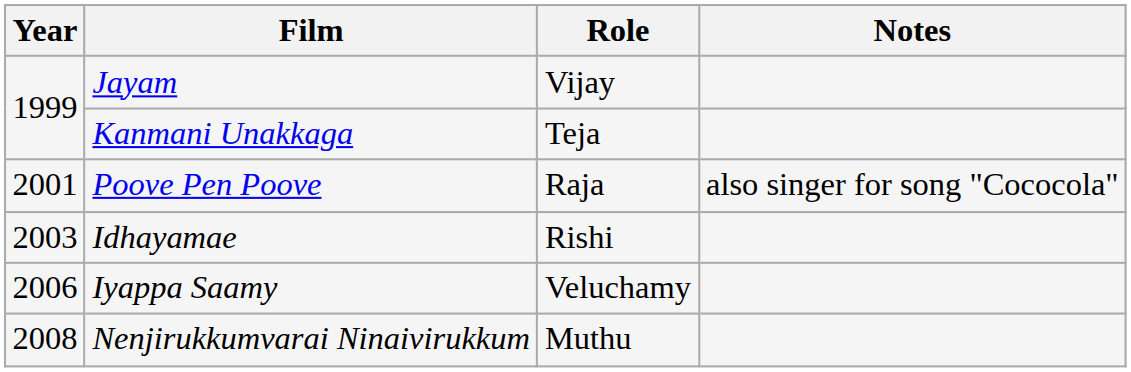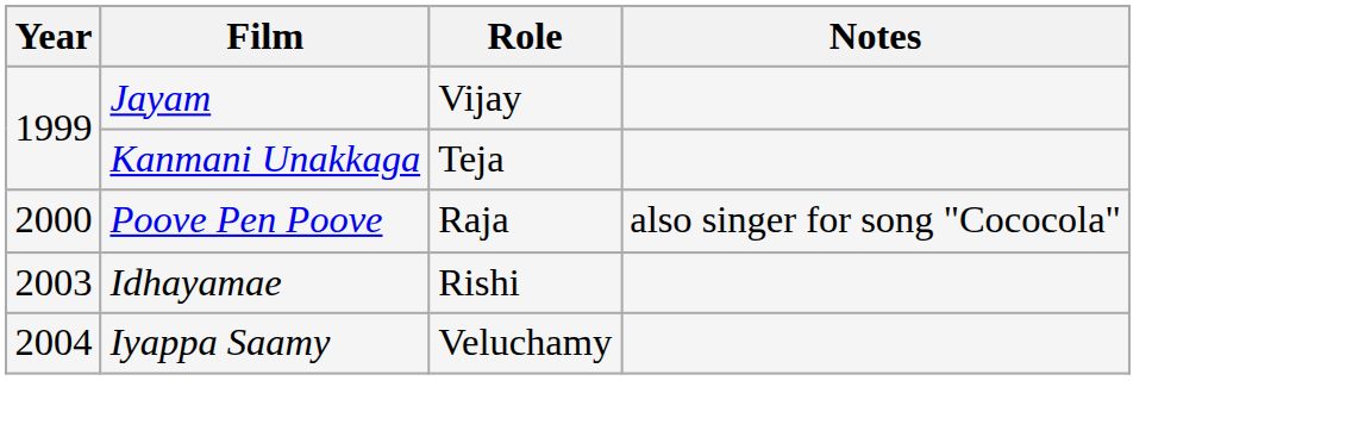Poove Pen Poove | Year: 2001 -> 2000
Iyappa Saamy | Year: 2006 -> 2004
- row: 2008 | Nenjirukkumvarai Ninaivirukkum | Muthu
